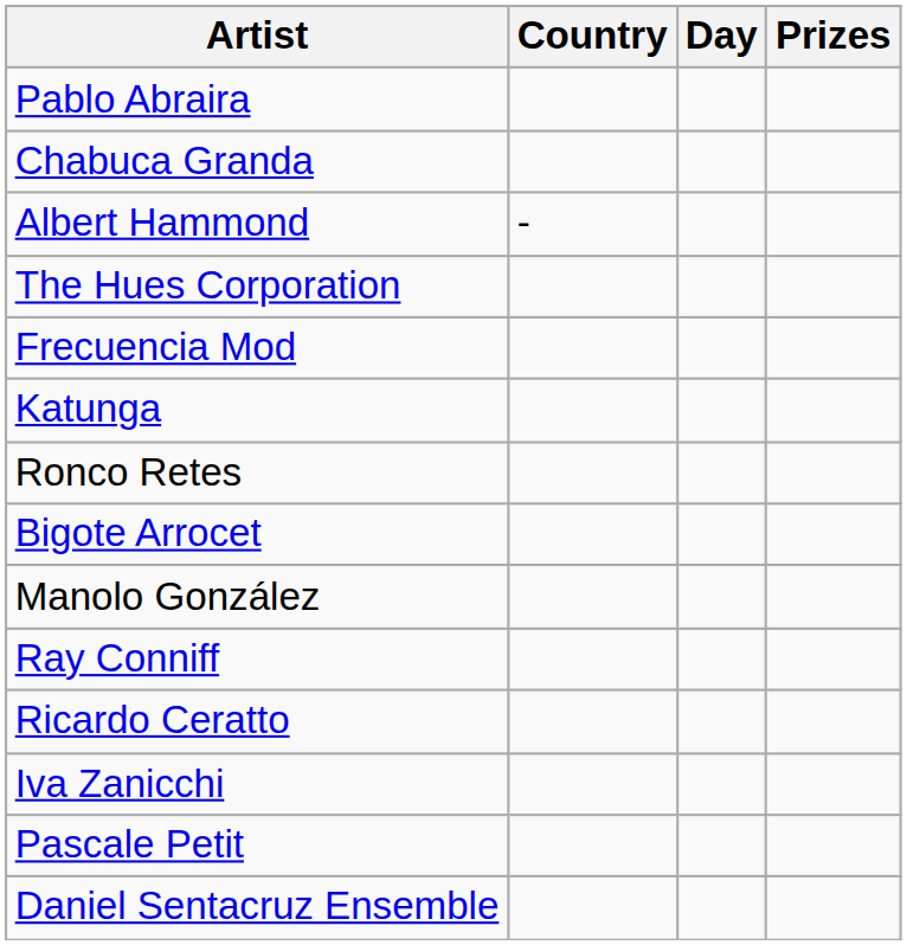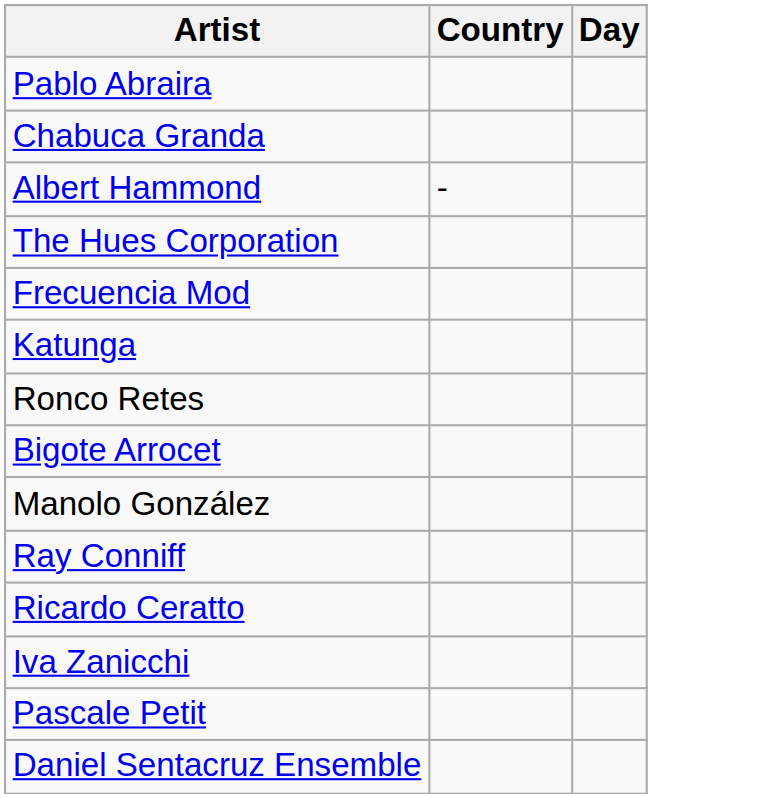- column: Prizes
